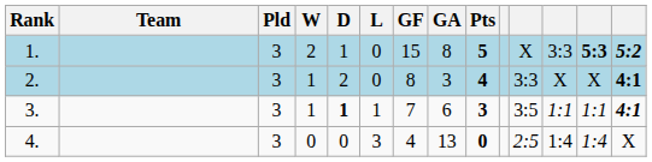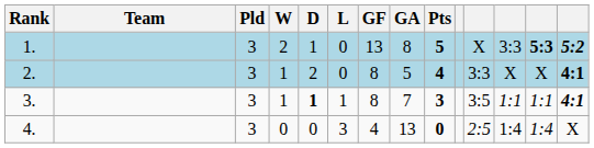1. | GF: 15 -> 13
2. | GA: 3 -> 5
3. | GF: 7 -> 8
3. | GA: 6 -> 7
